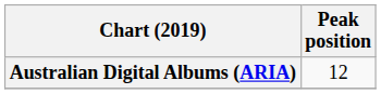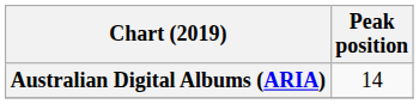Australian Digital Albums (ARIA) | Peak position: 12 -> 14
